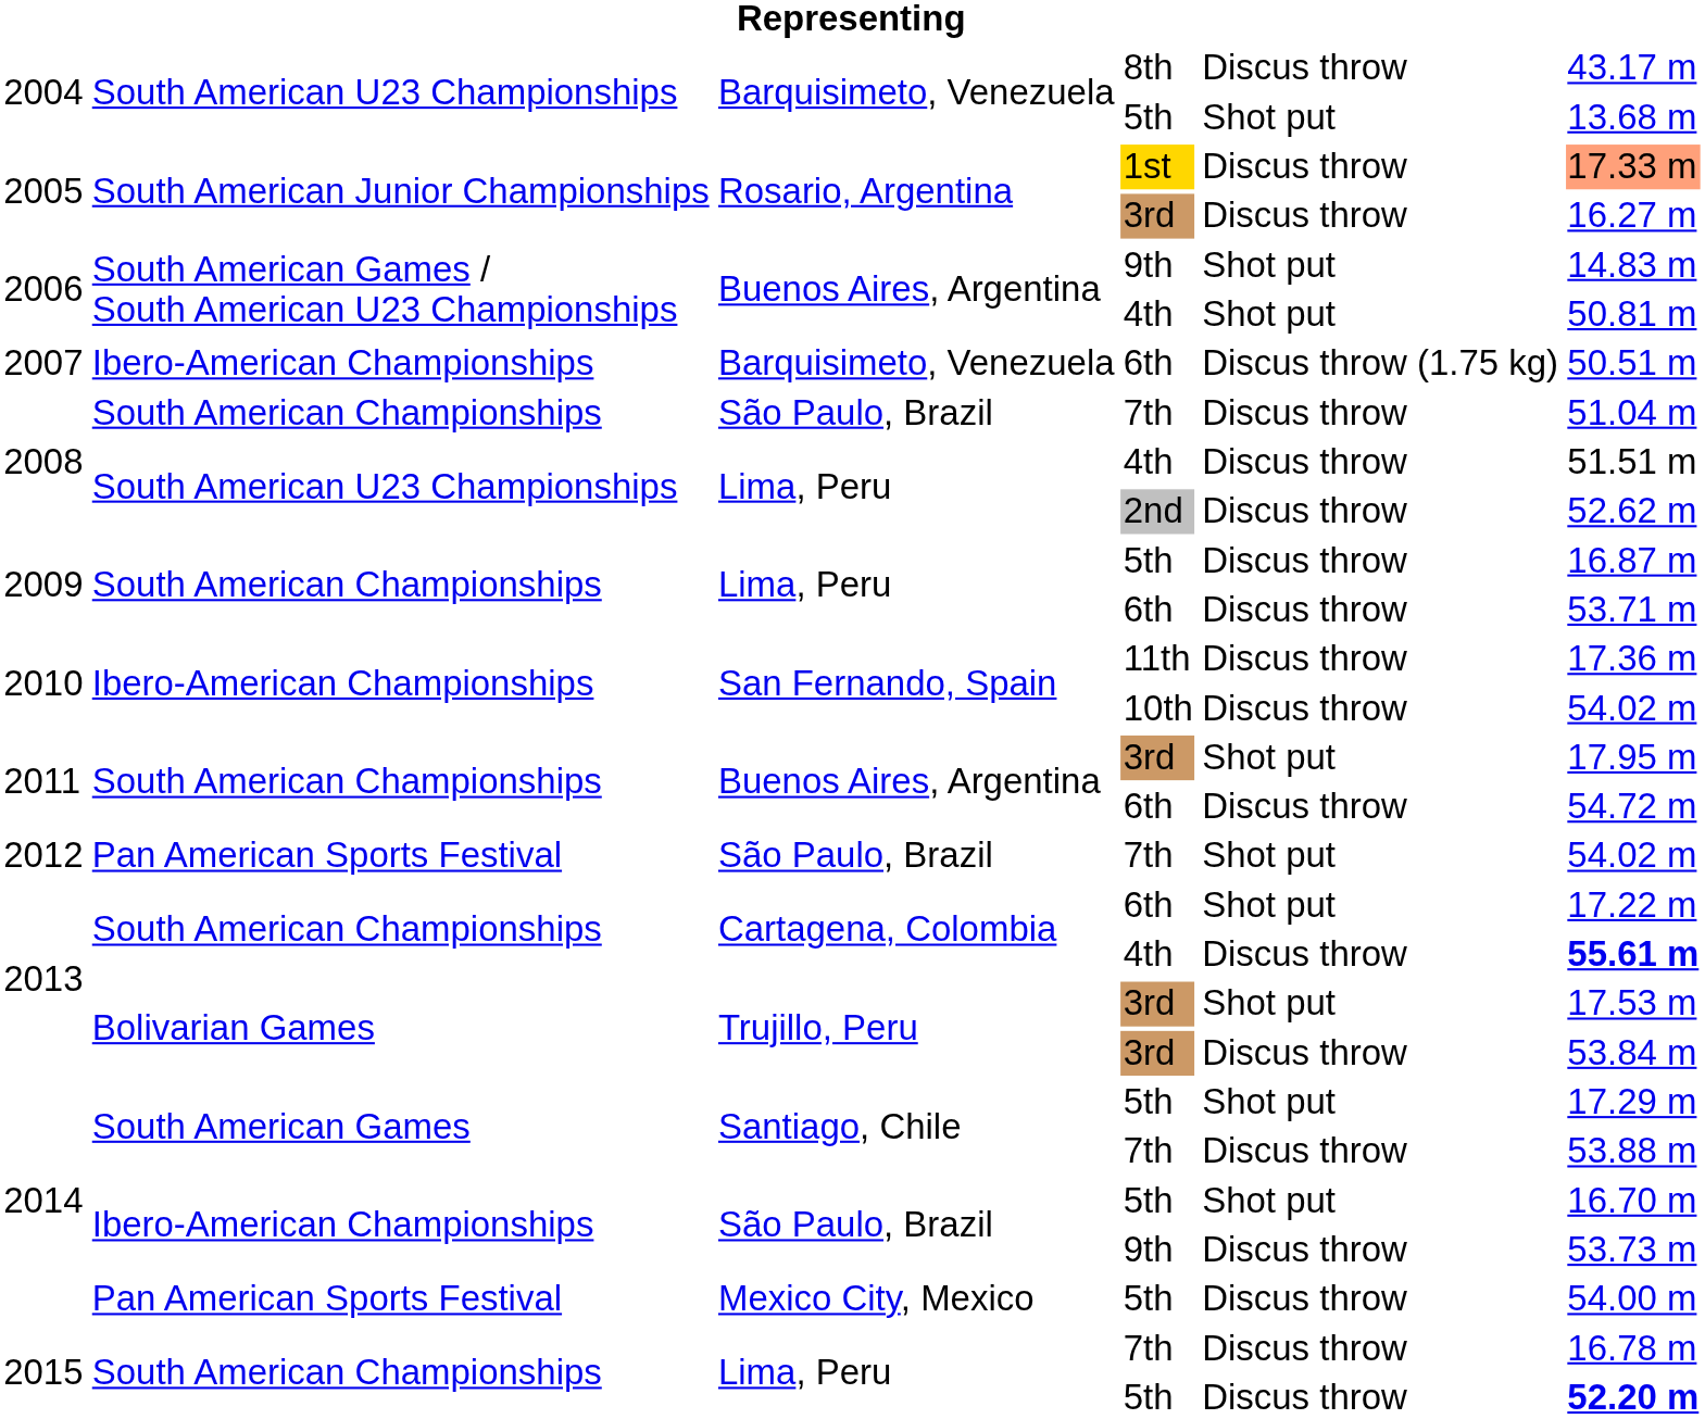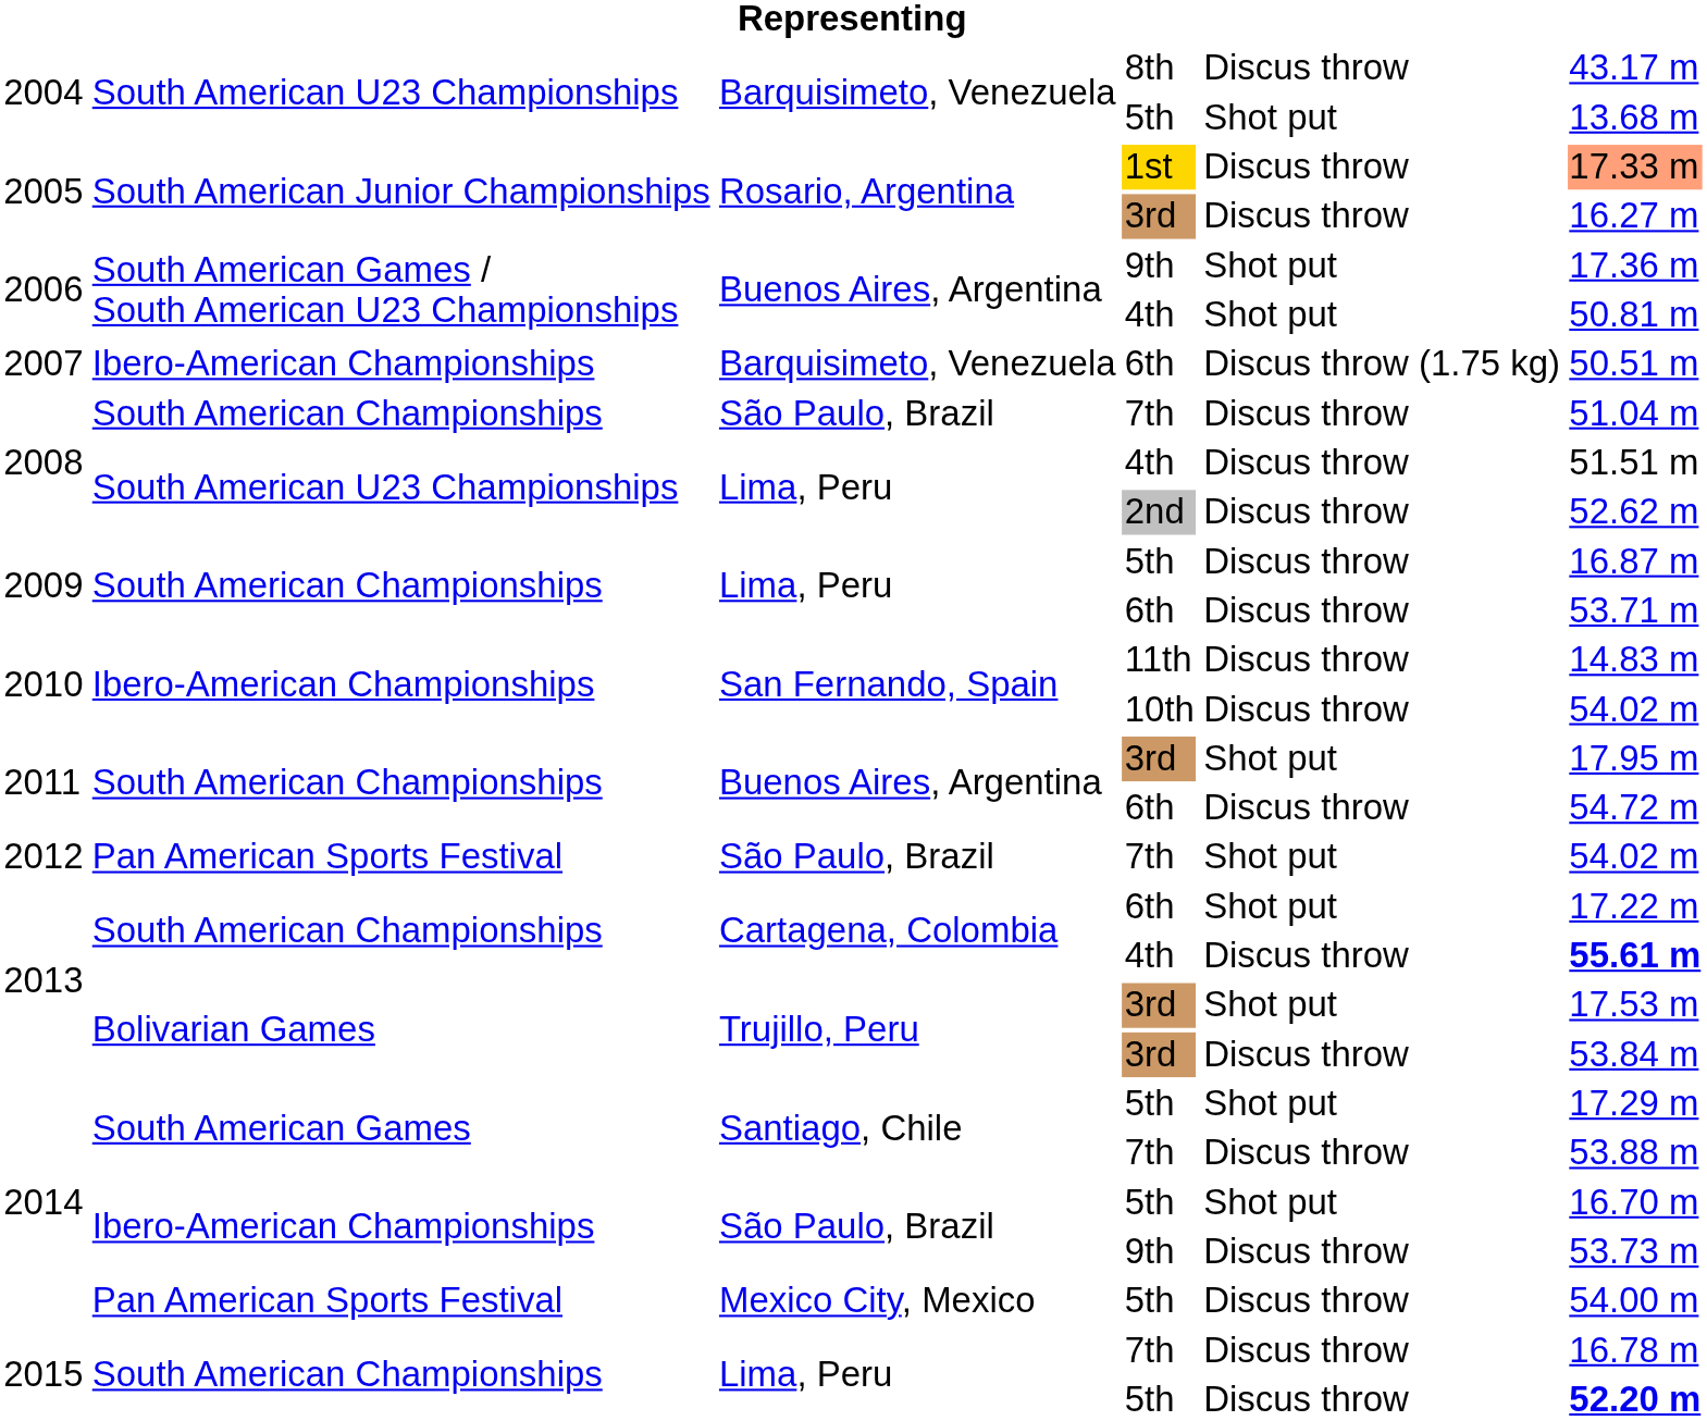2006 / 9th | column 6: 14.83 m -> 17.36 m
2010 / 11th | column 6: 17.36 m -> 14.83 m
